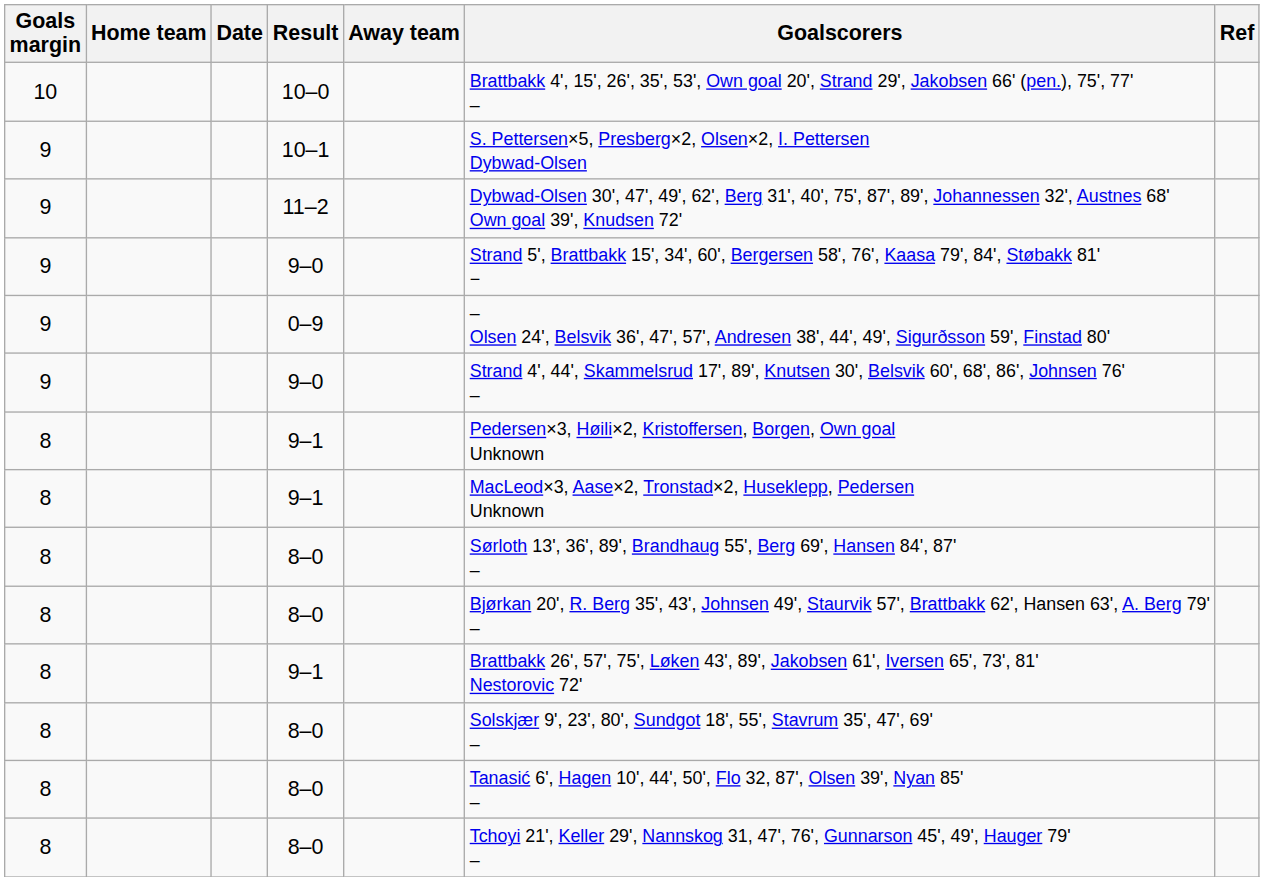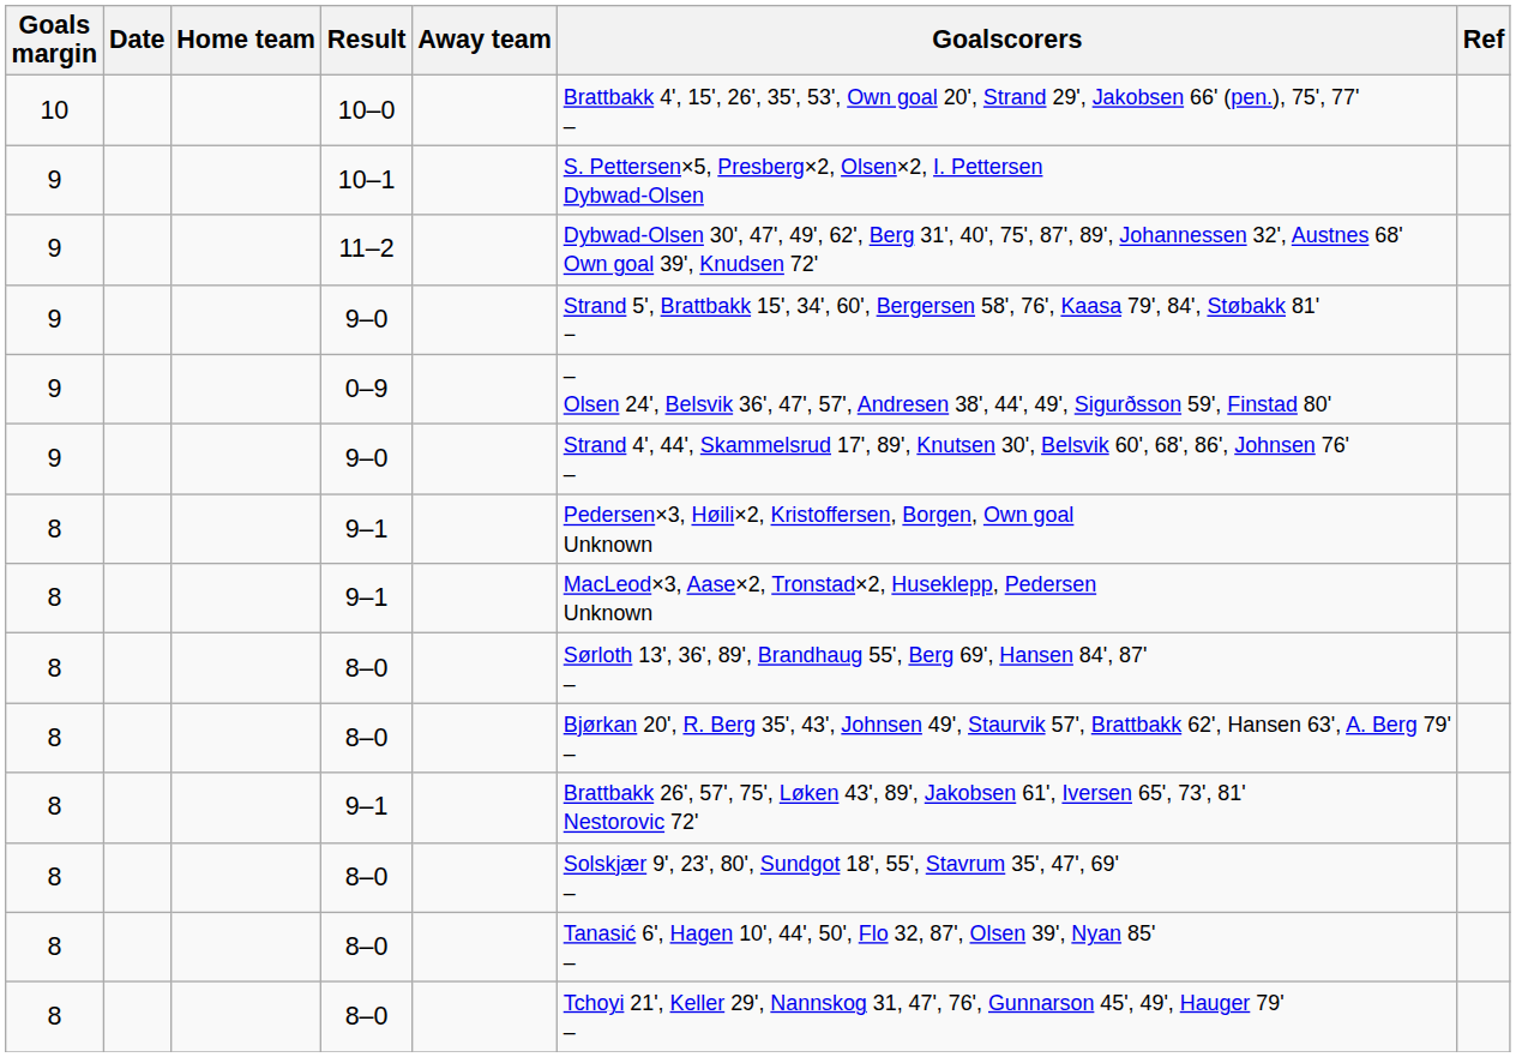columns swapped: Date <-> Home team
